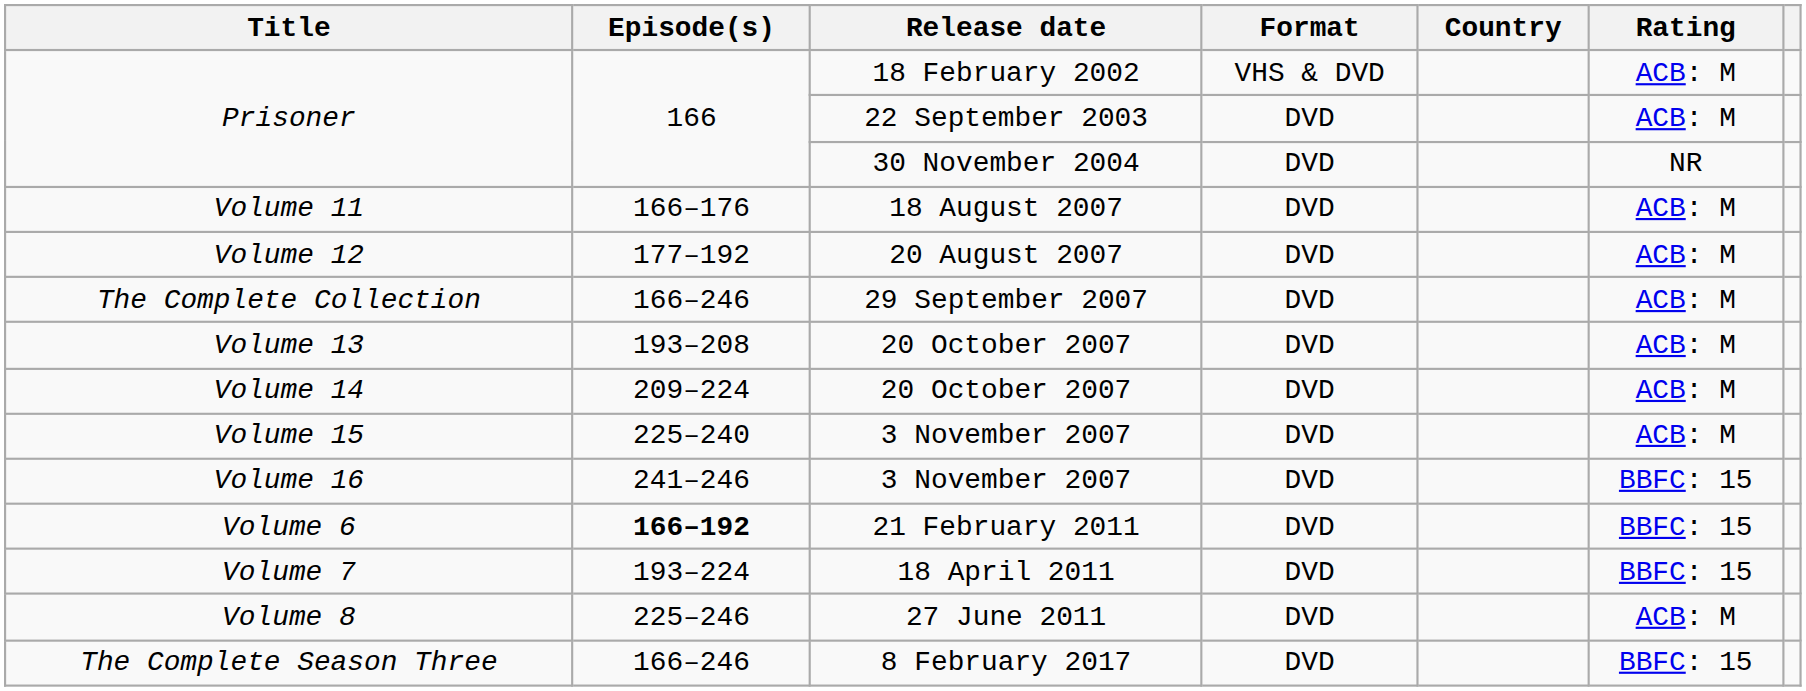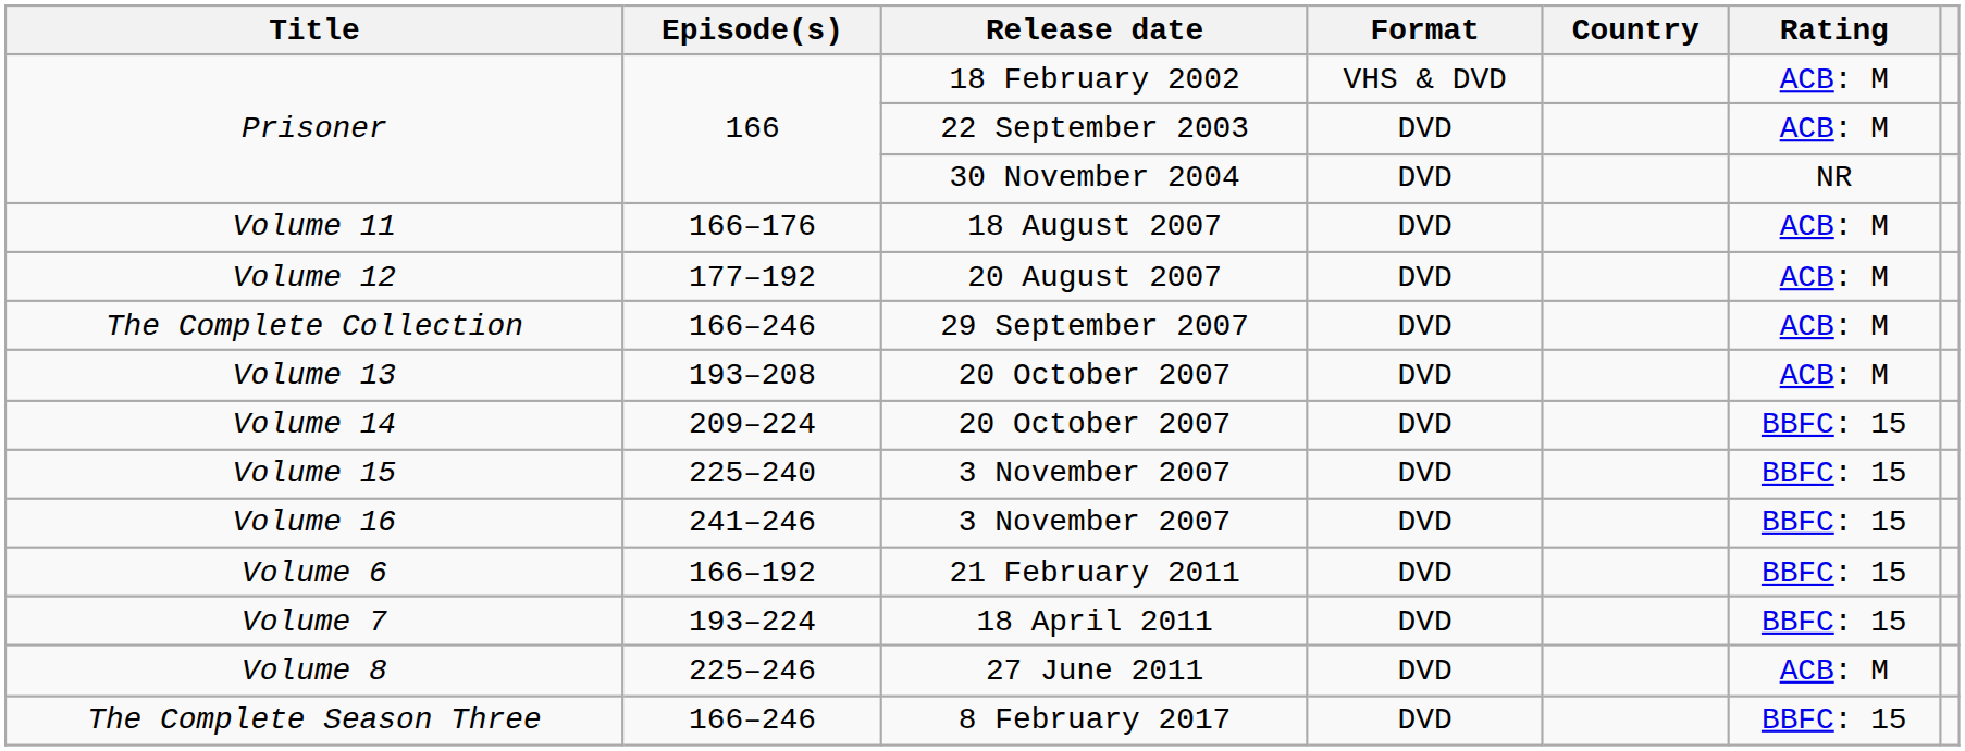Volume 14 | Rating: ACB: M -> BBFC: 15
Volume 15 | Rating: ACB: M -> BBFC: 15
Volume 6 | Episode(s): bold -> normal
